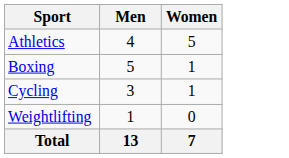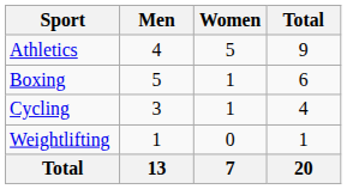+ column: Total | 9 | 6 | 4 | 1 | 20
